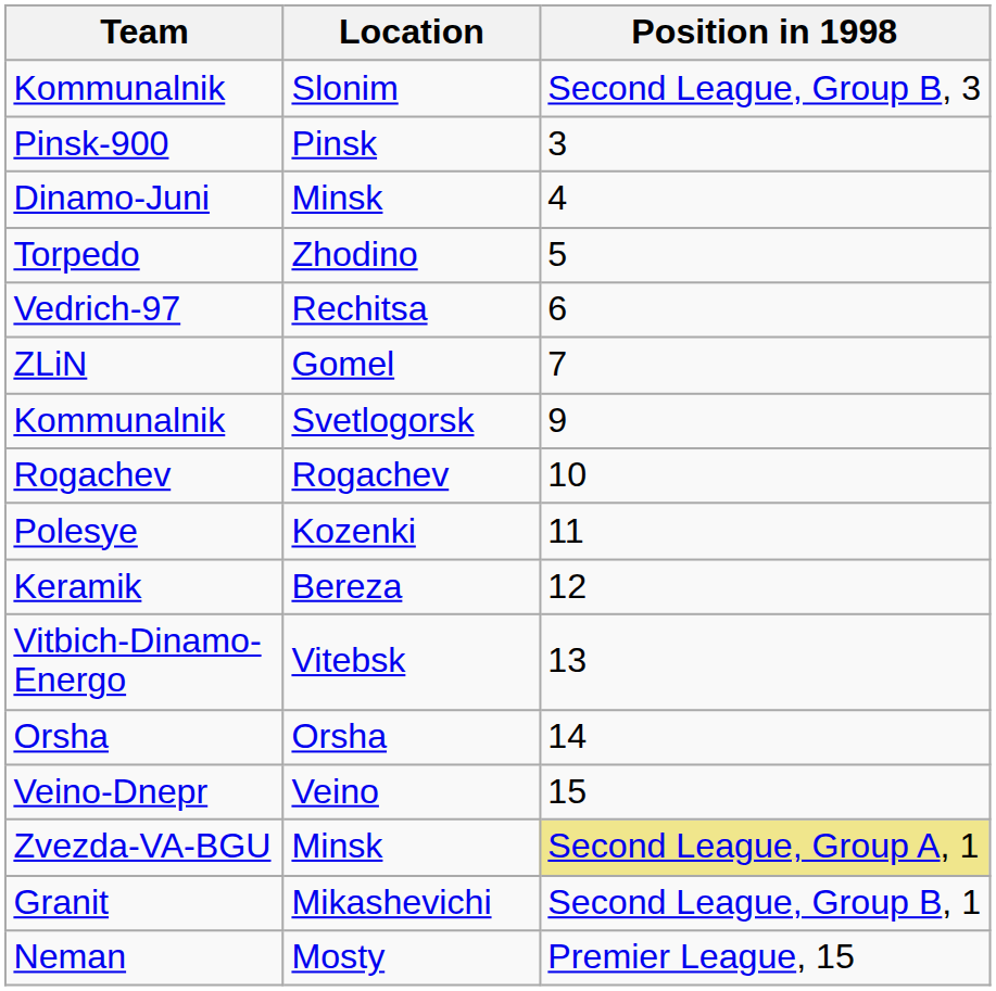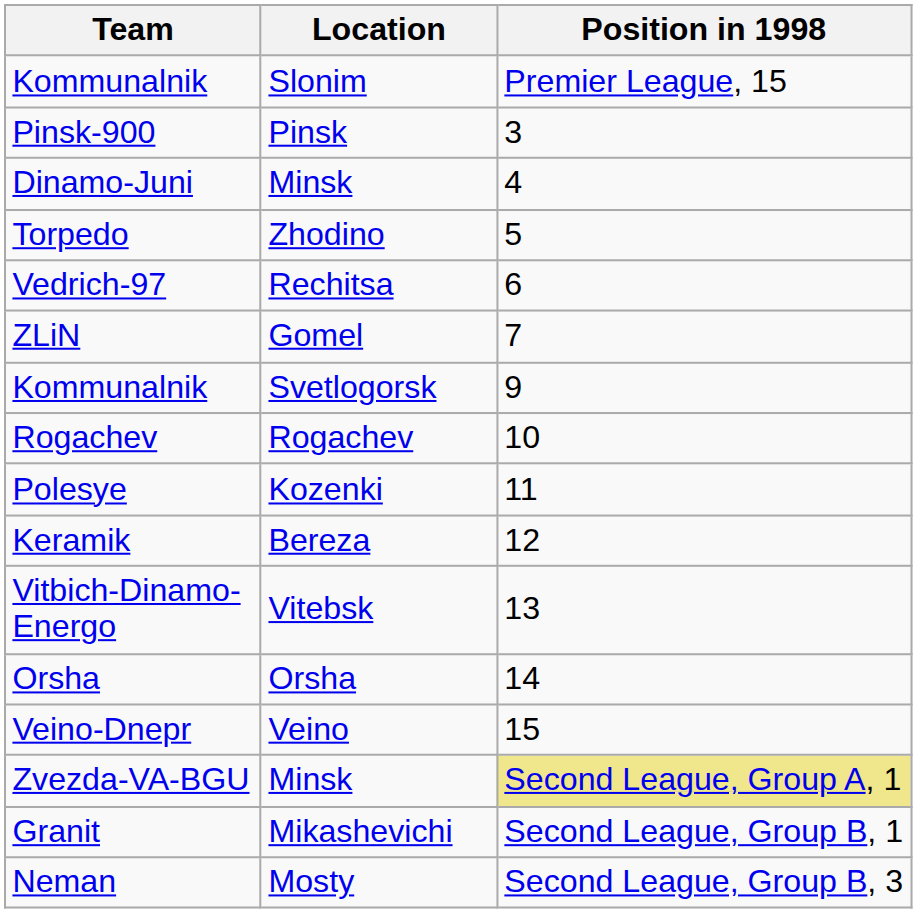Kommunalnik / Slonim | Position in 1998: Second League, Group B, 3 -> Premier League, 15
Neman | Position in 1998: Premier League, 15 -> Second League, Group B, 3
